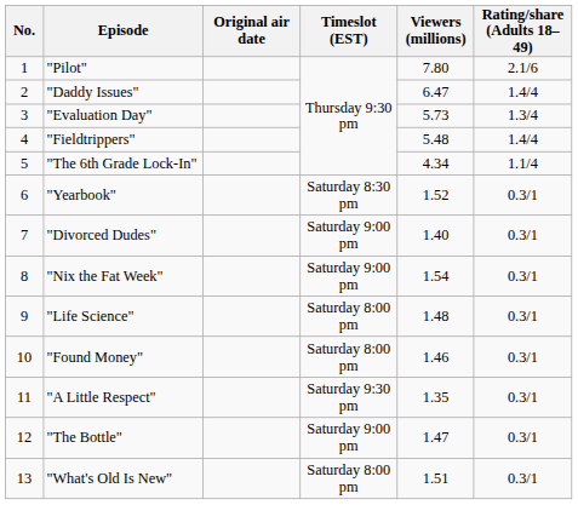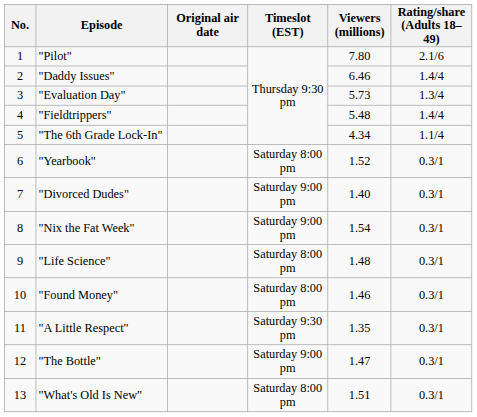"Daddy Issues" | Viewers (millions): 6.47 -> 6.46
"Yearbook" | Timeslot (EST): Saturday 8:30 pm -> Saturday 8:00 pm
